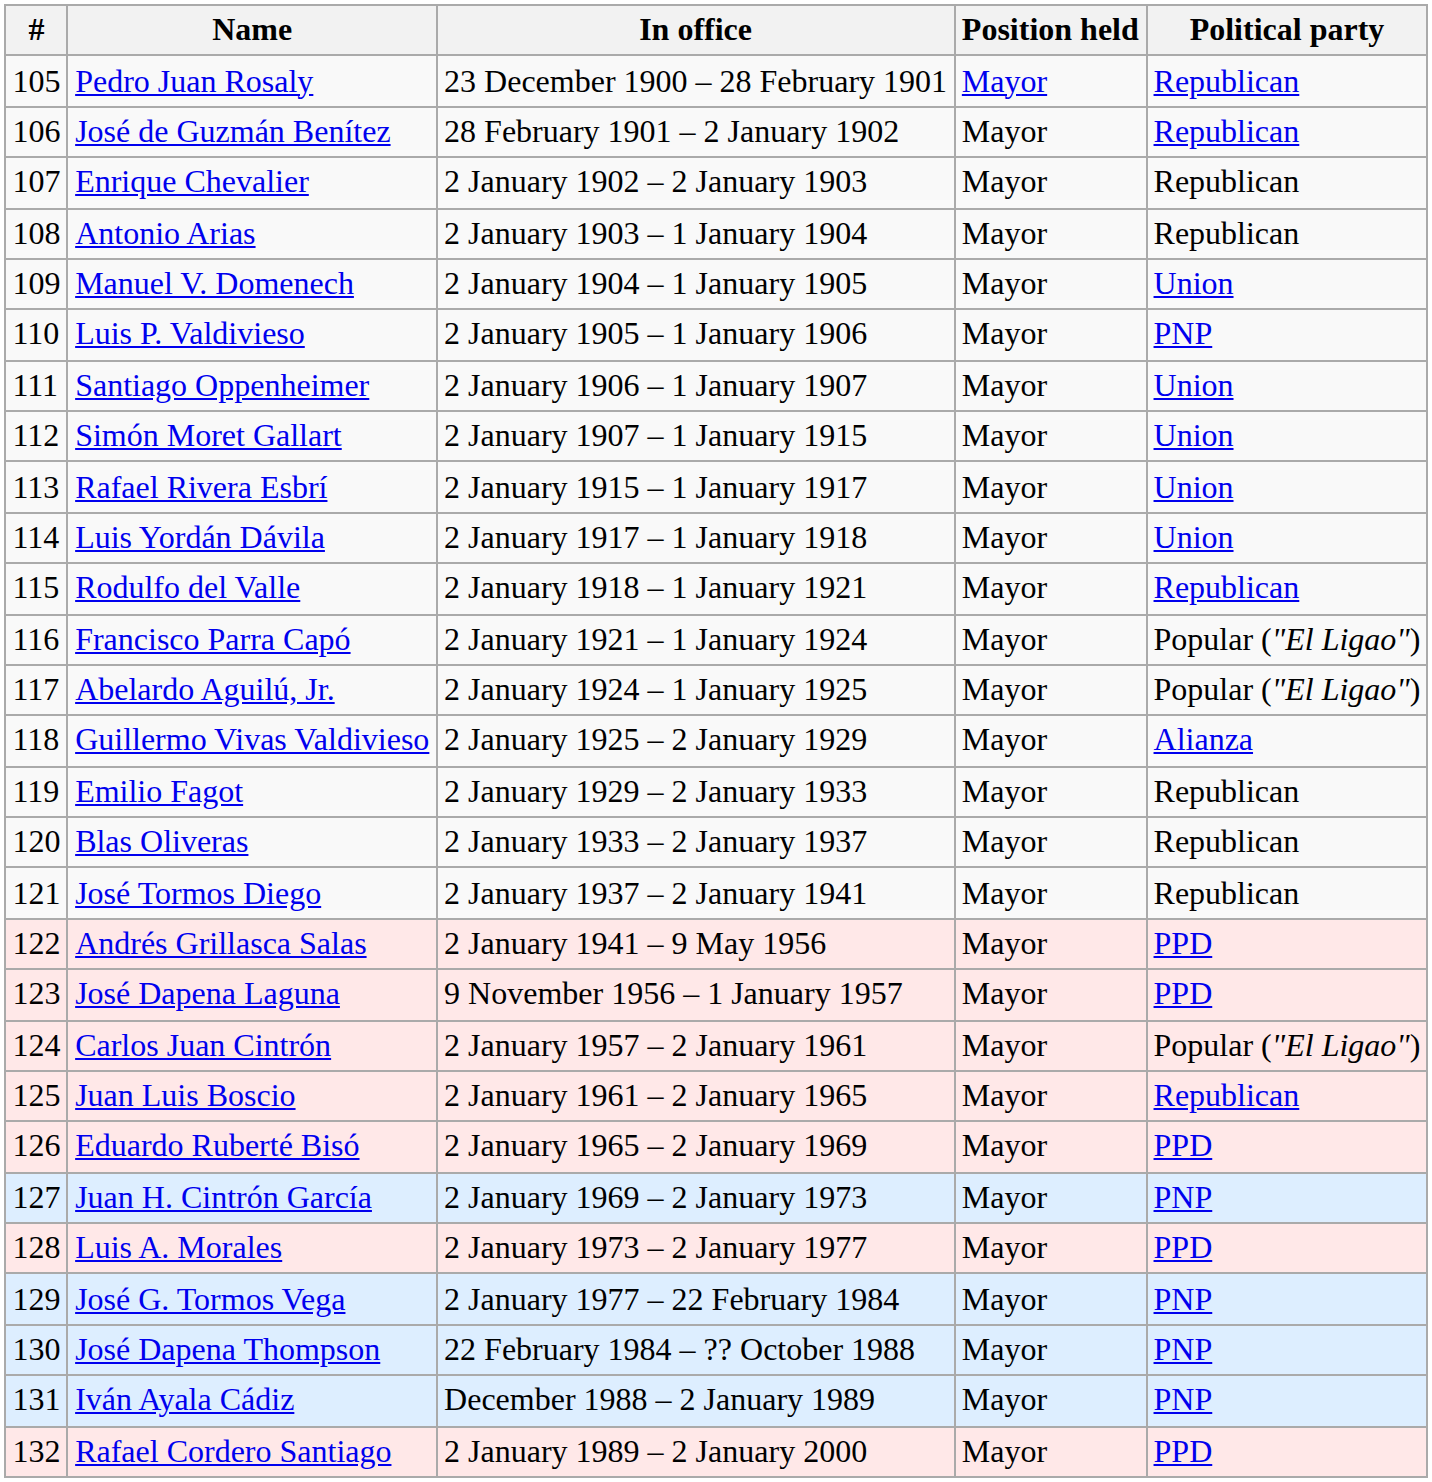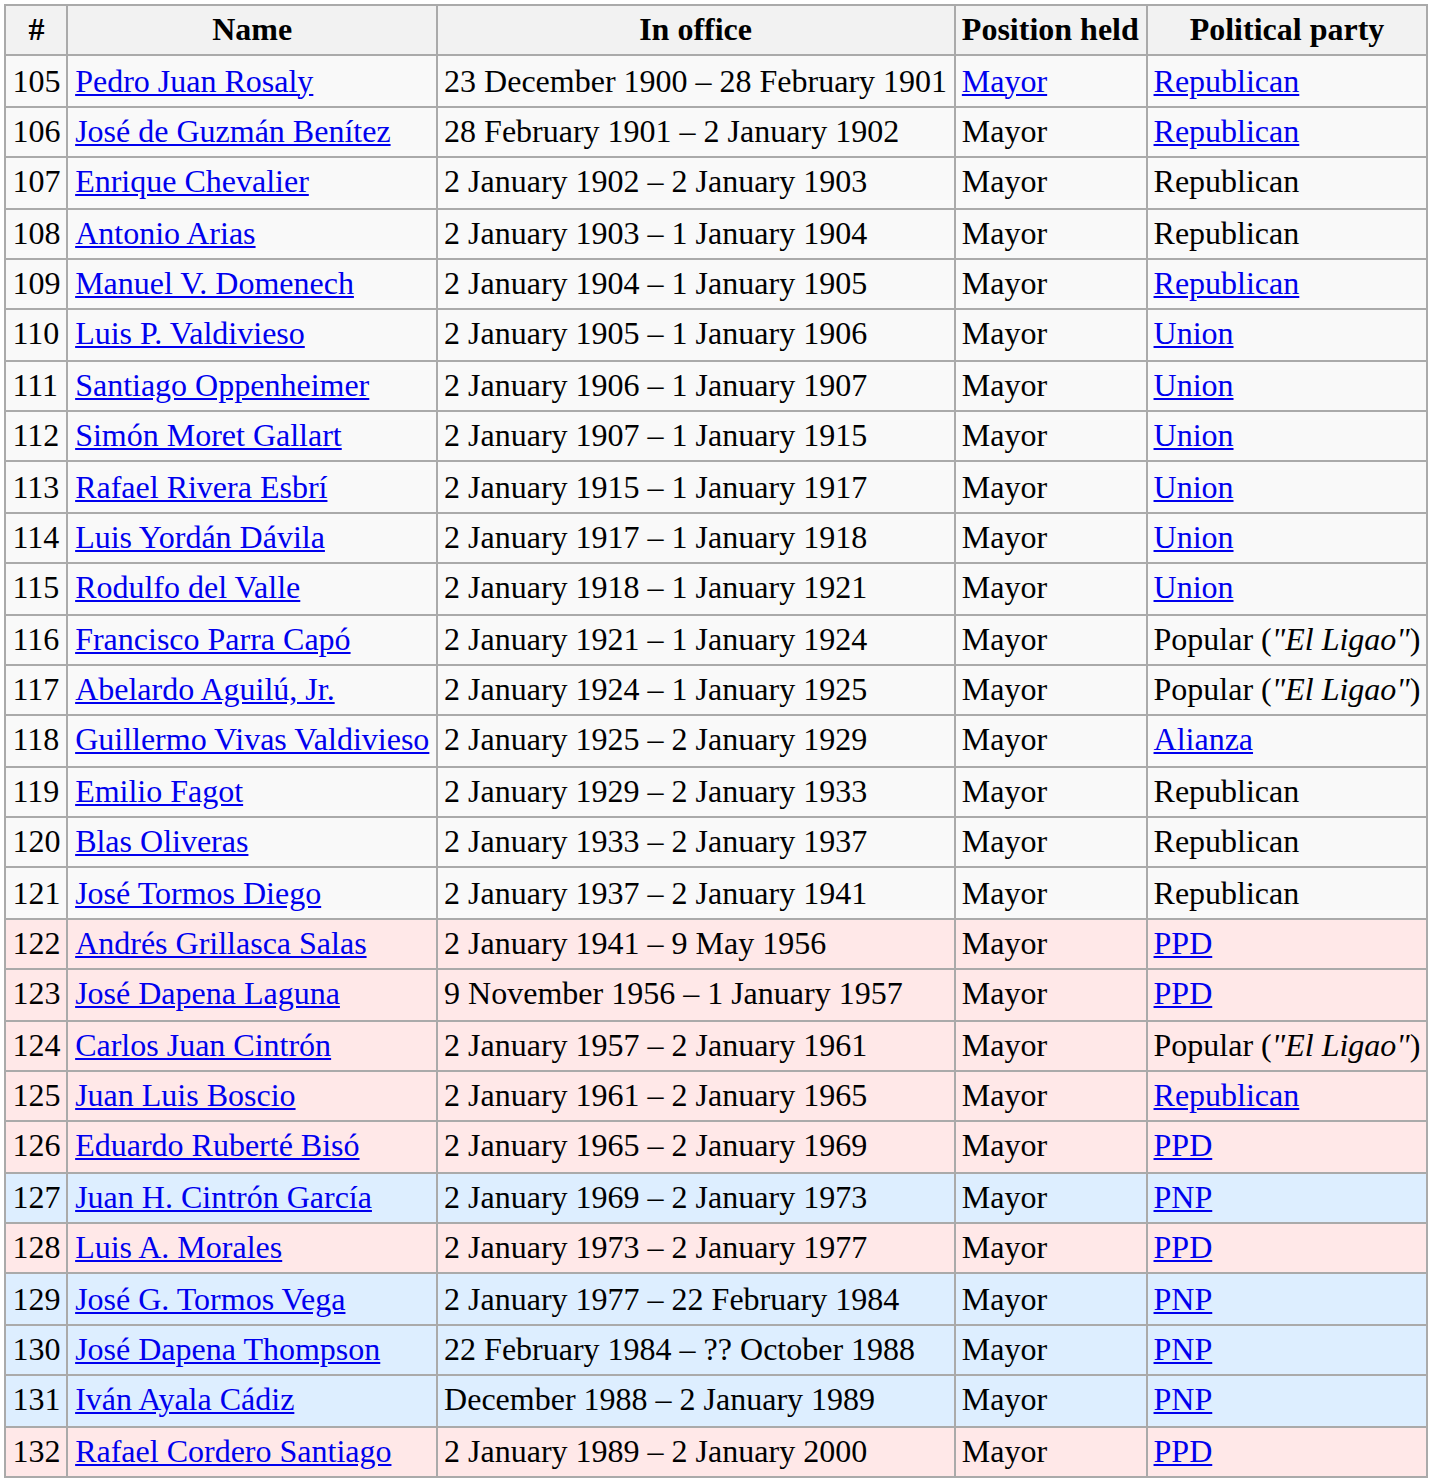Manuel V. Domenech | Political party: Union -> Republican
Luis P. Valdivieso | Political party: PNP -> Union
Rodulfo del Valle | Political party: Republican -> Union
